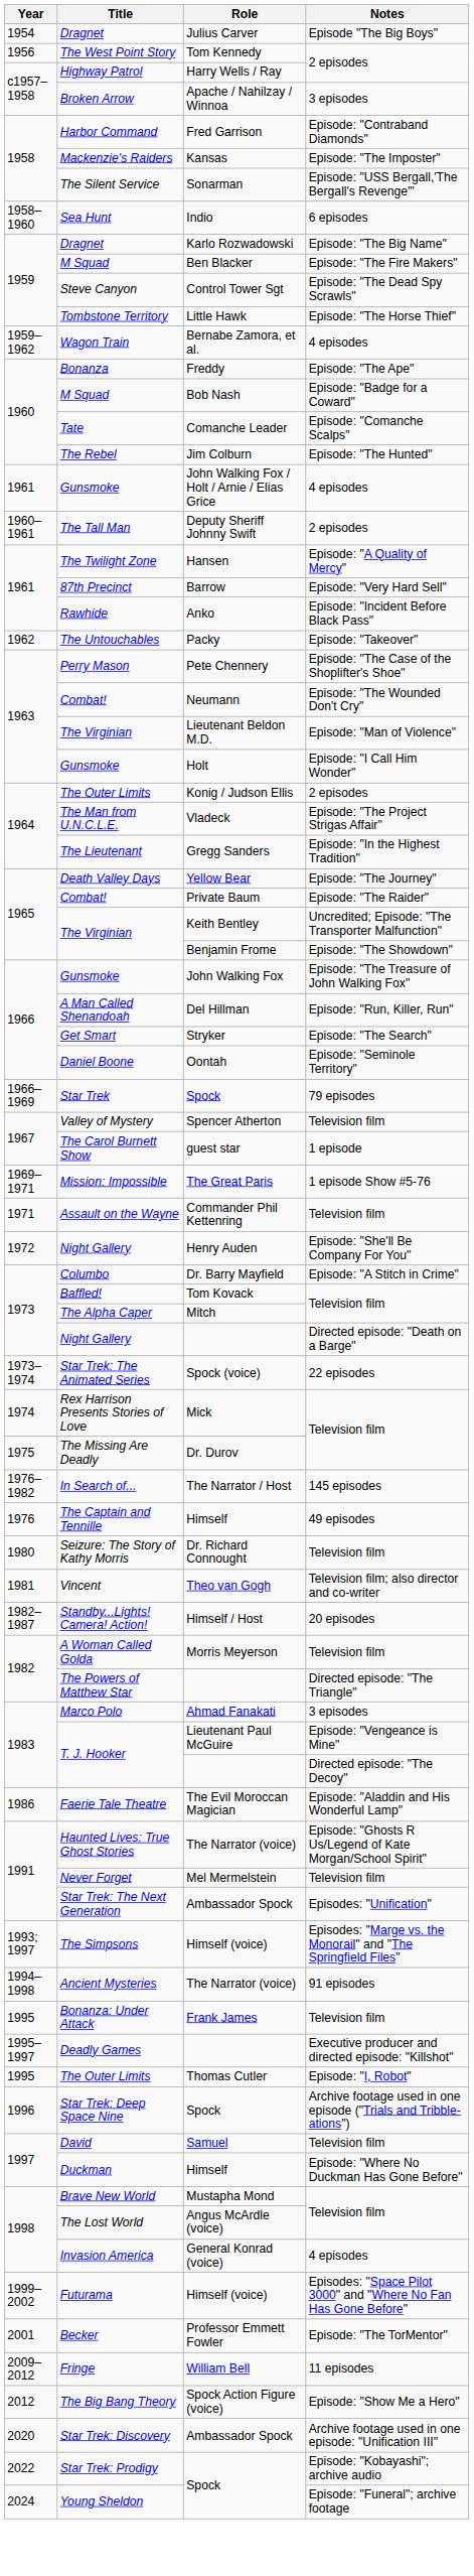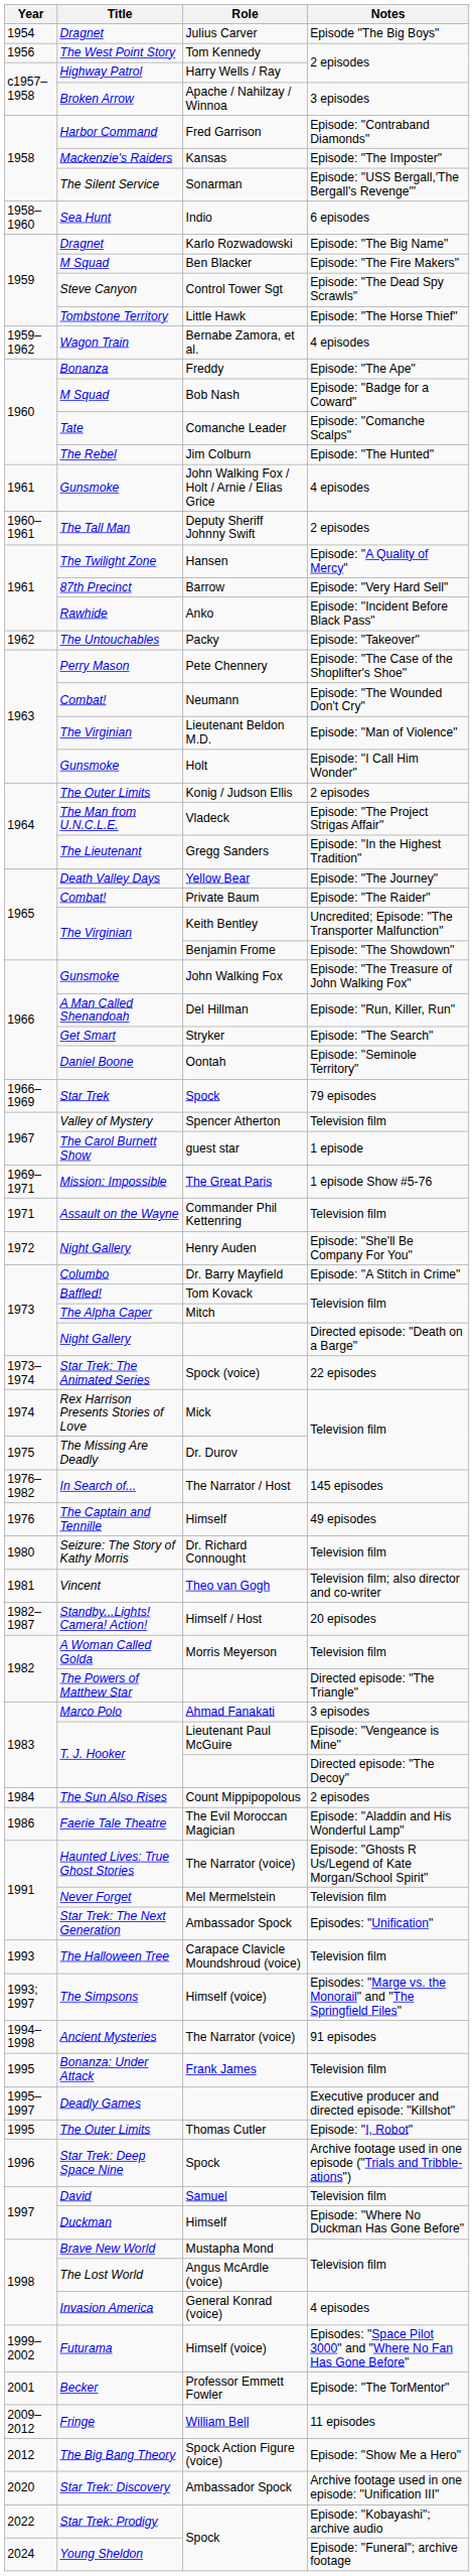+ row: 1984 | The Sun Also Rises | Count Mippipopolous | 2 episodes
+ row: 1993 | The Halloween Tree | Carapace Clavicle Moundshroud (voice) | Television film
